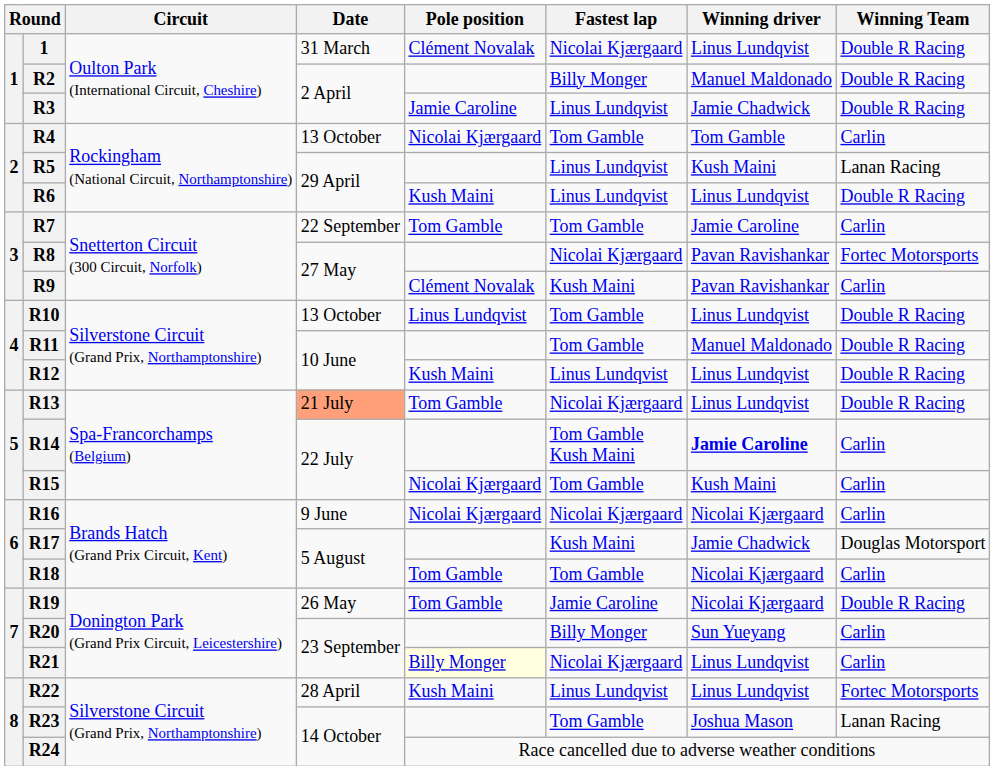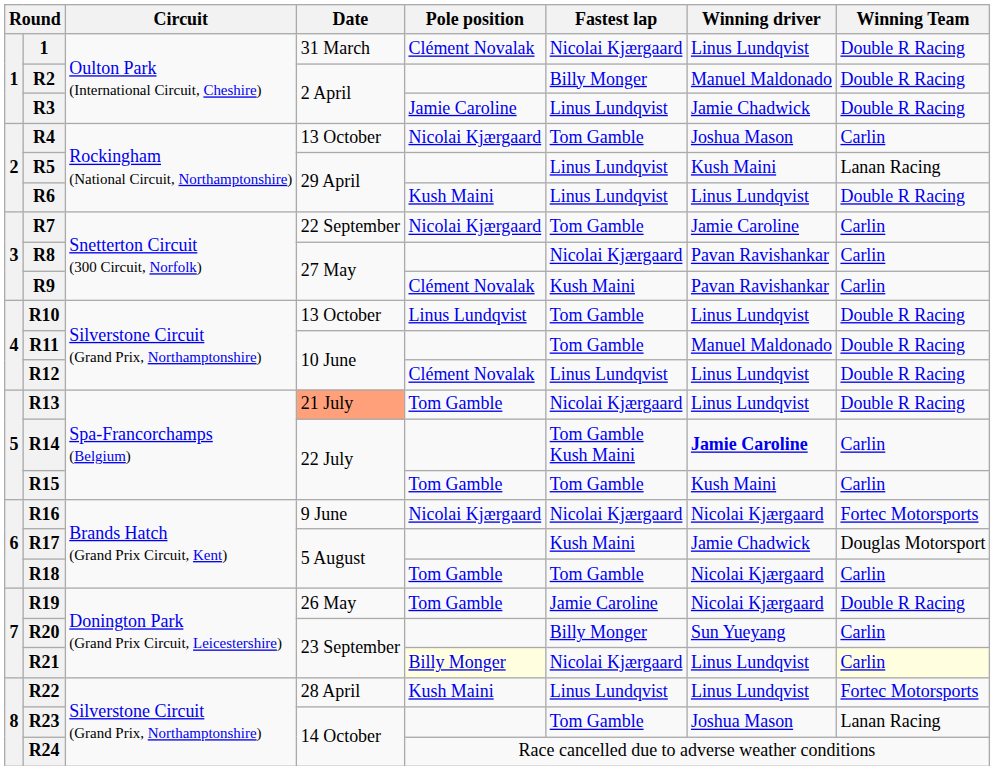R4 | Winning driver: Tom Gamble -> Joshua Mason
R7 | Pole position: Tom Gamble -> Nicolai Kjærgaard
R8 | Winning Team: Fortec Motorsports -> Carlin
R12 | Pole position: Kush Maini -> Clément Novalak
R15 | Pole position: Nicolai Kjærgaard -> Tom Gamble
R16 | Winning Team: Carlin -> Fortec Motorsports
R21 | Winning Team: no background -> lightyellow background
